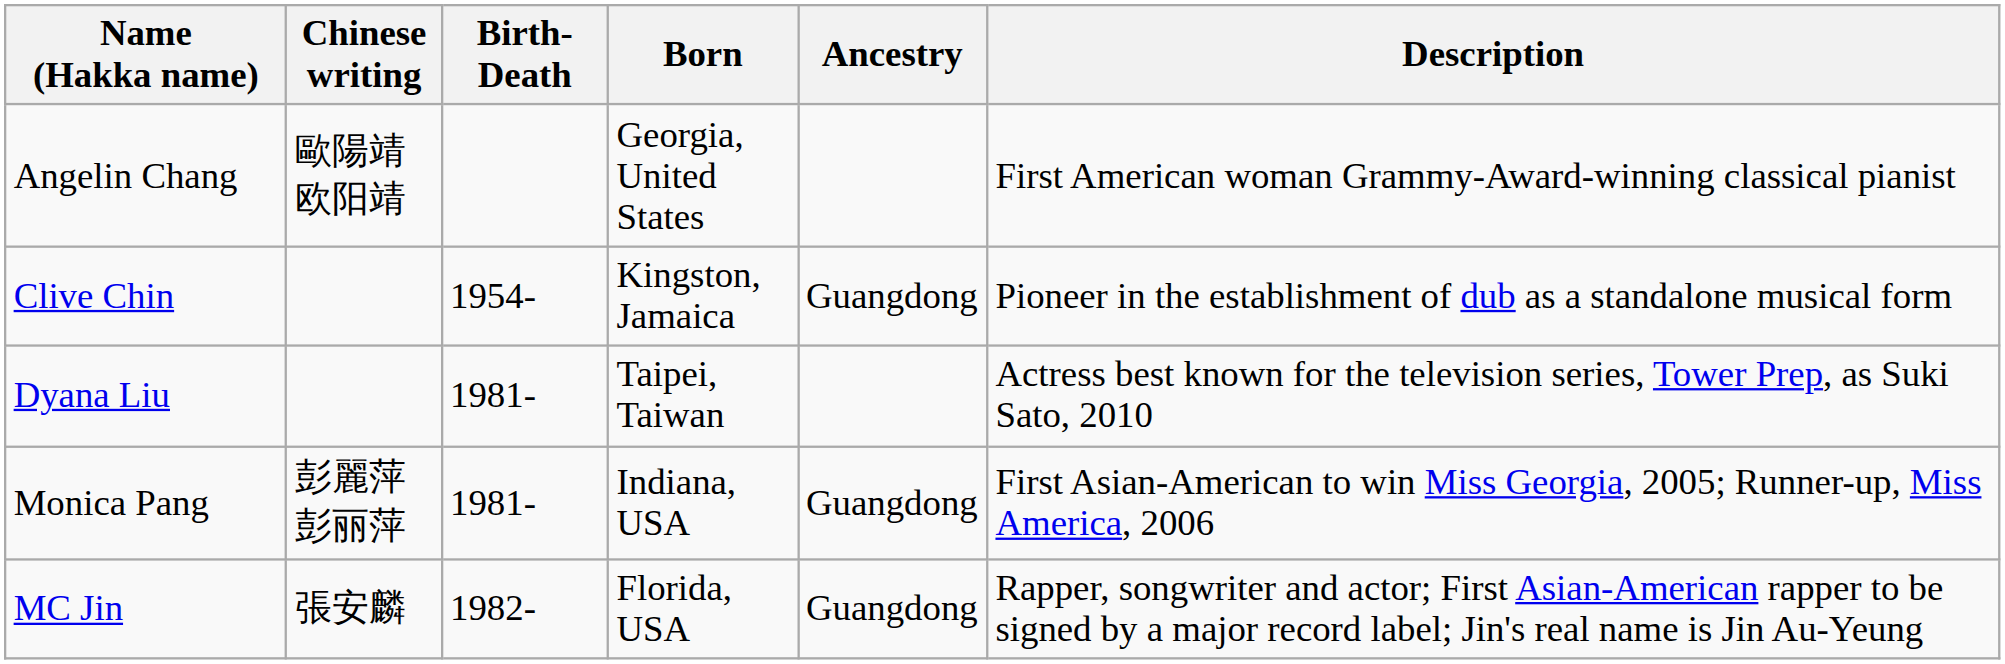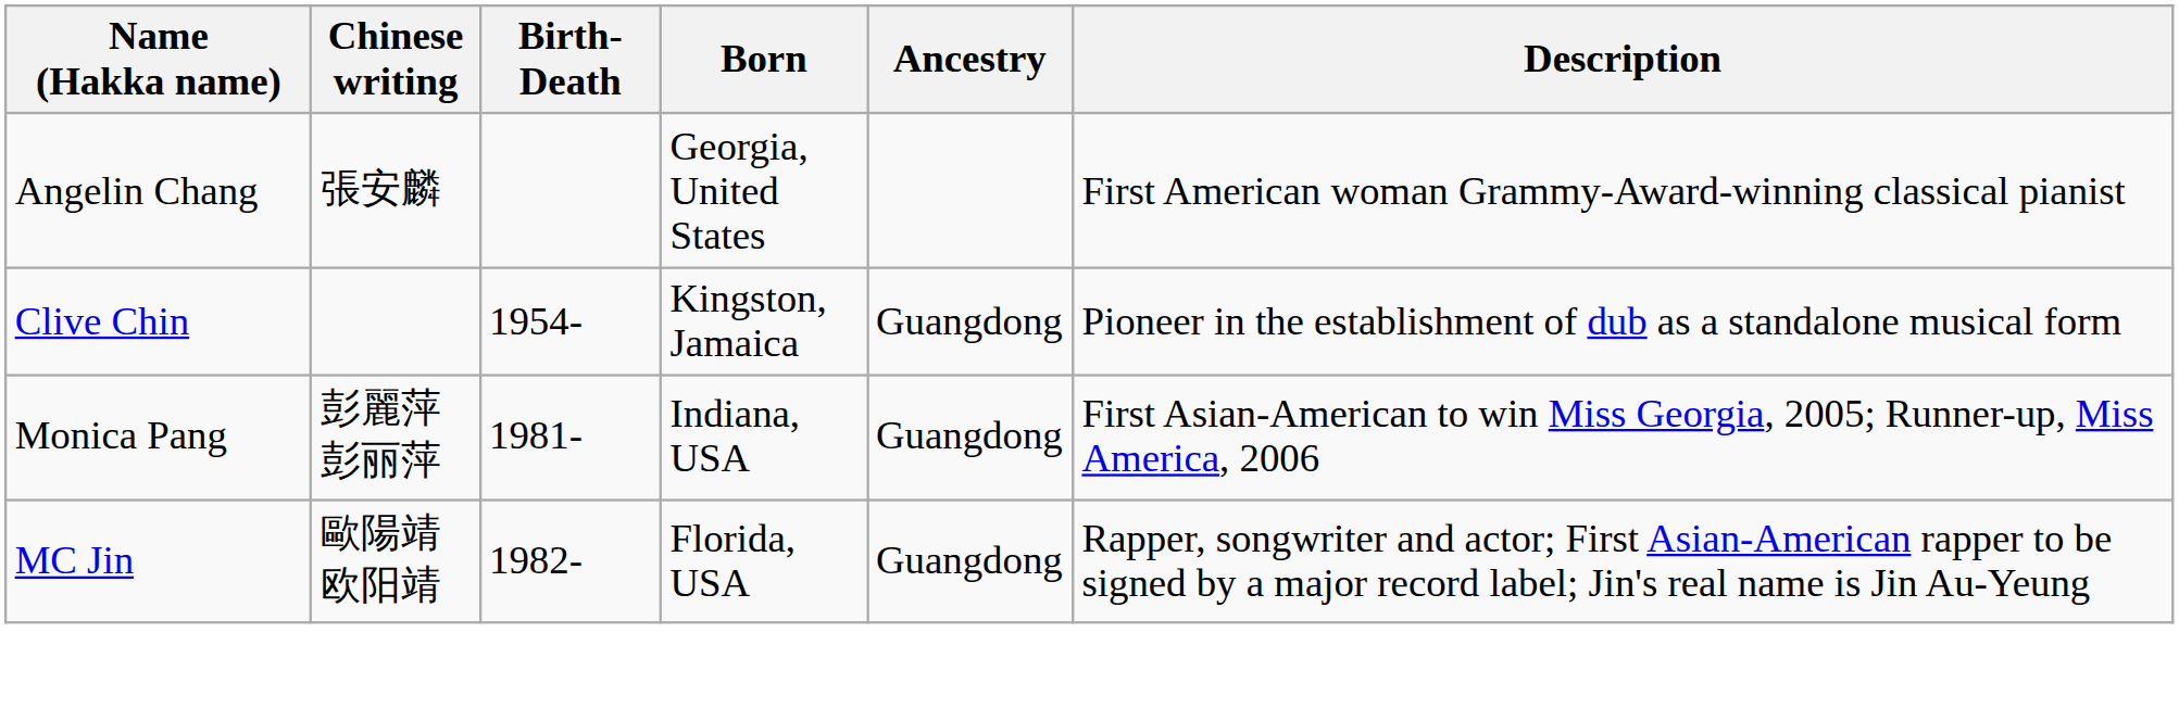Angelin Chang | Chinese writing: 歐陽靖 欧阳靖 -> 張安麟
- row: Dyana Liu | 1981- | Taipei, Taiwan | Actress best known for the television series, Tower Prep, as Suki Sato, 2010
MC Jin | Chinese writing: 張安麟 -> 歐陽靖 欧阳靖
